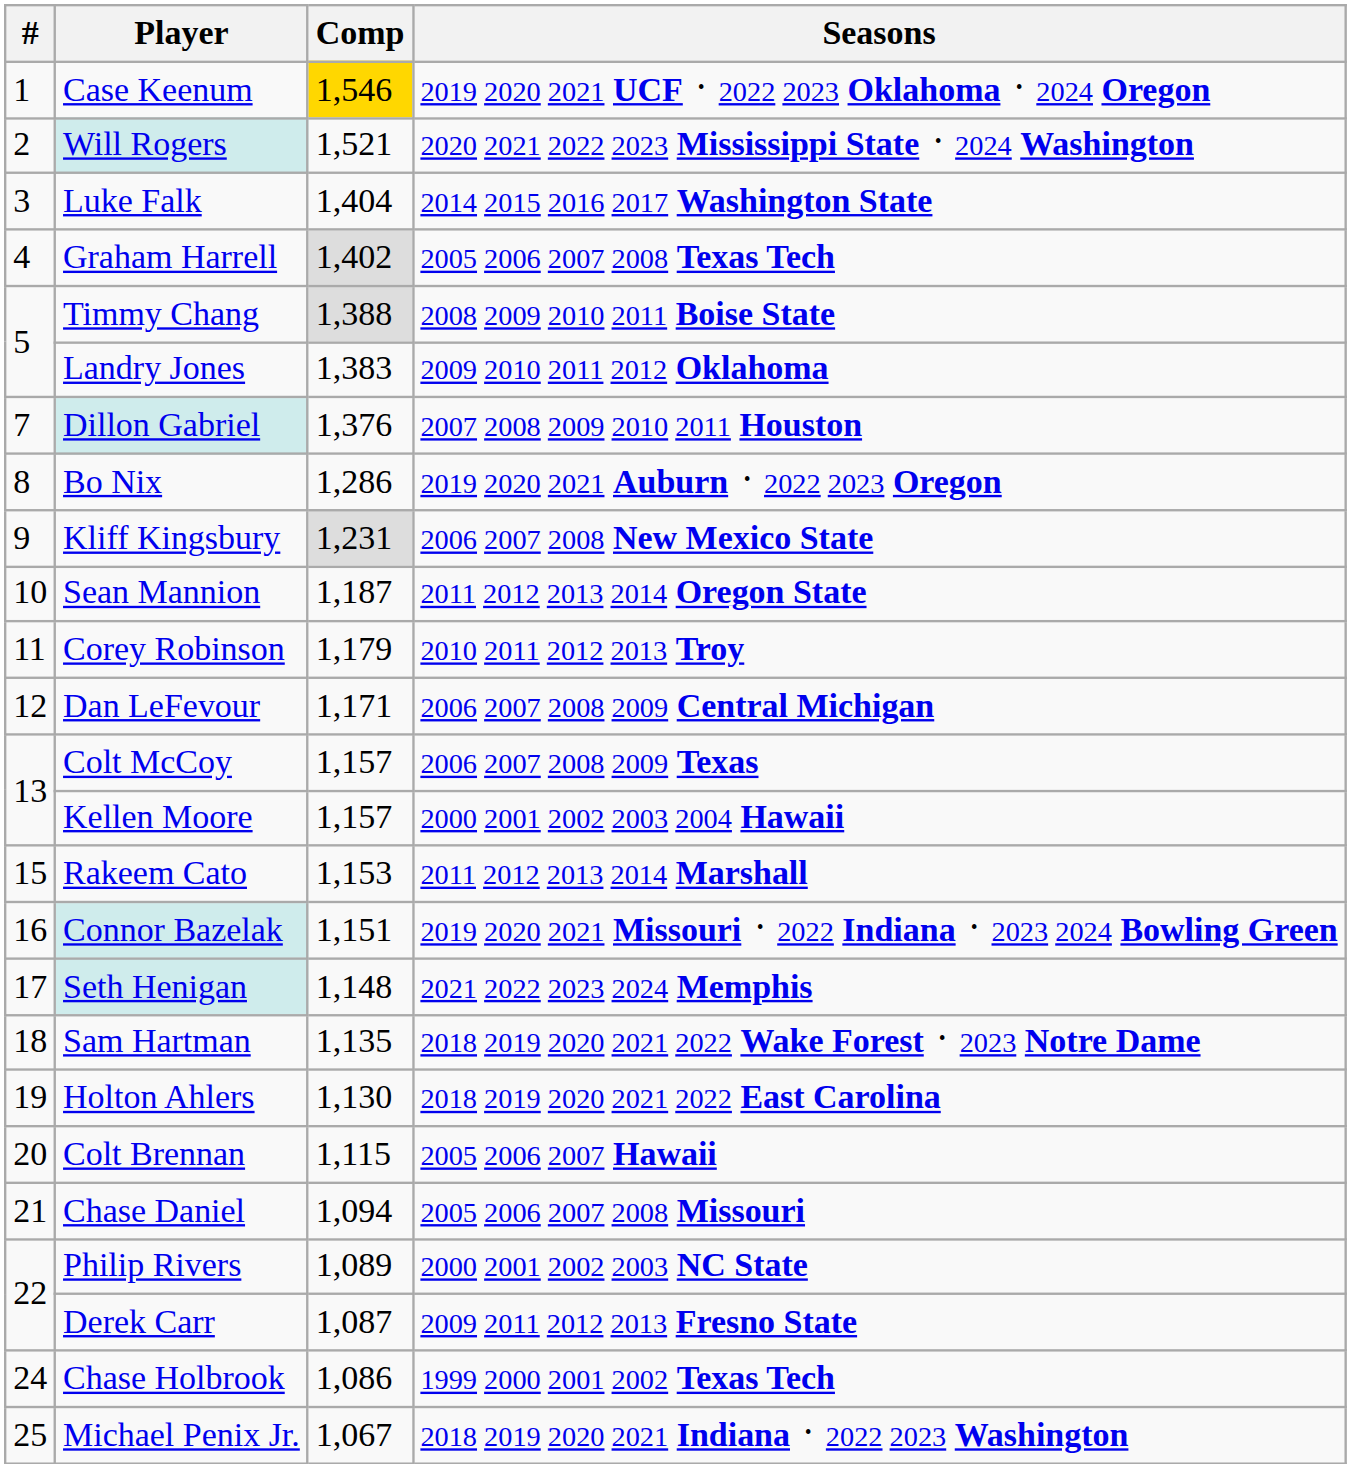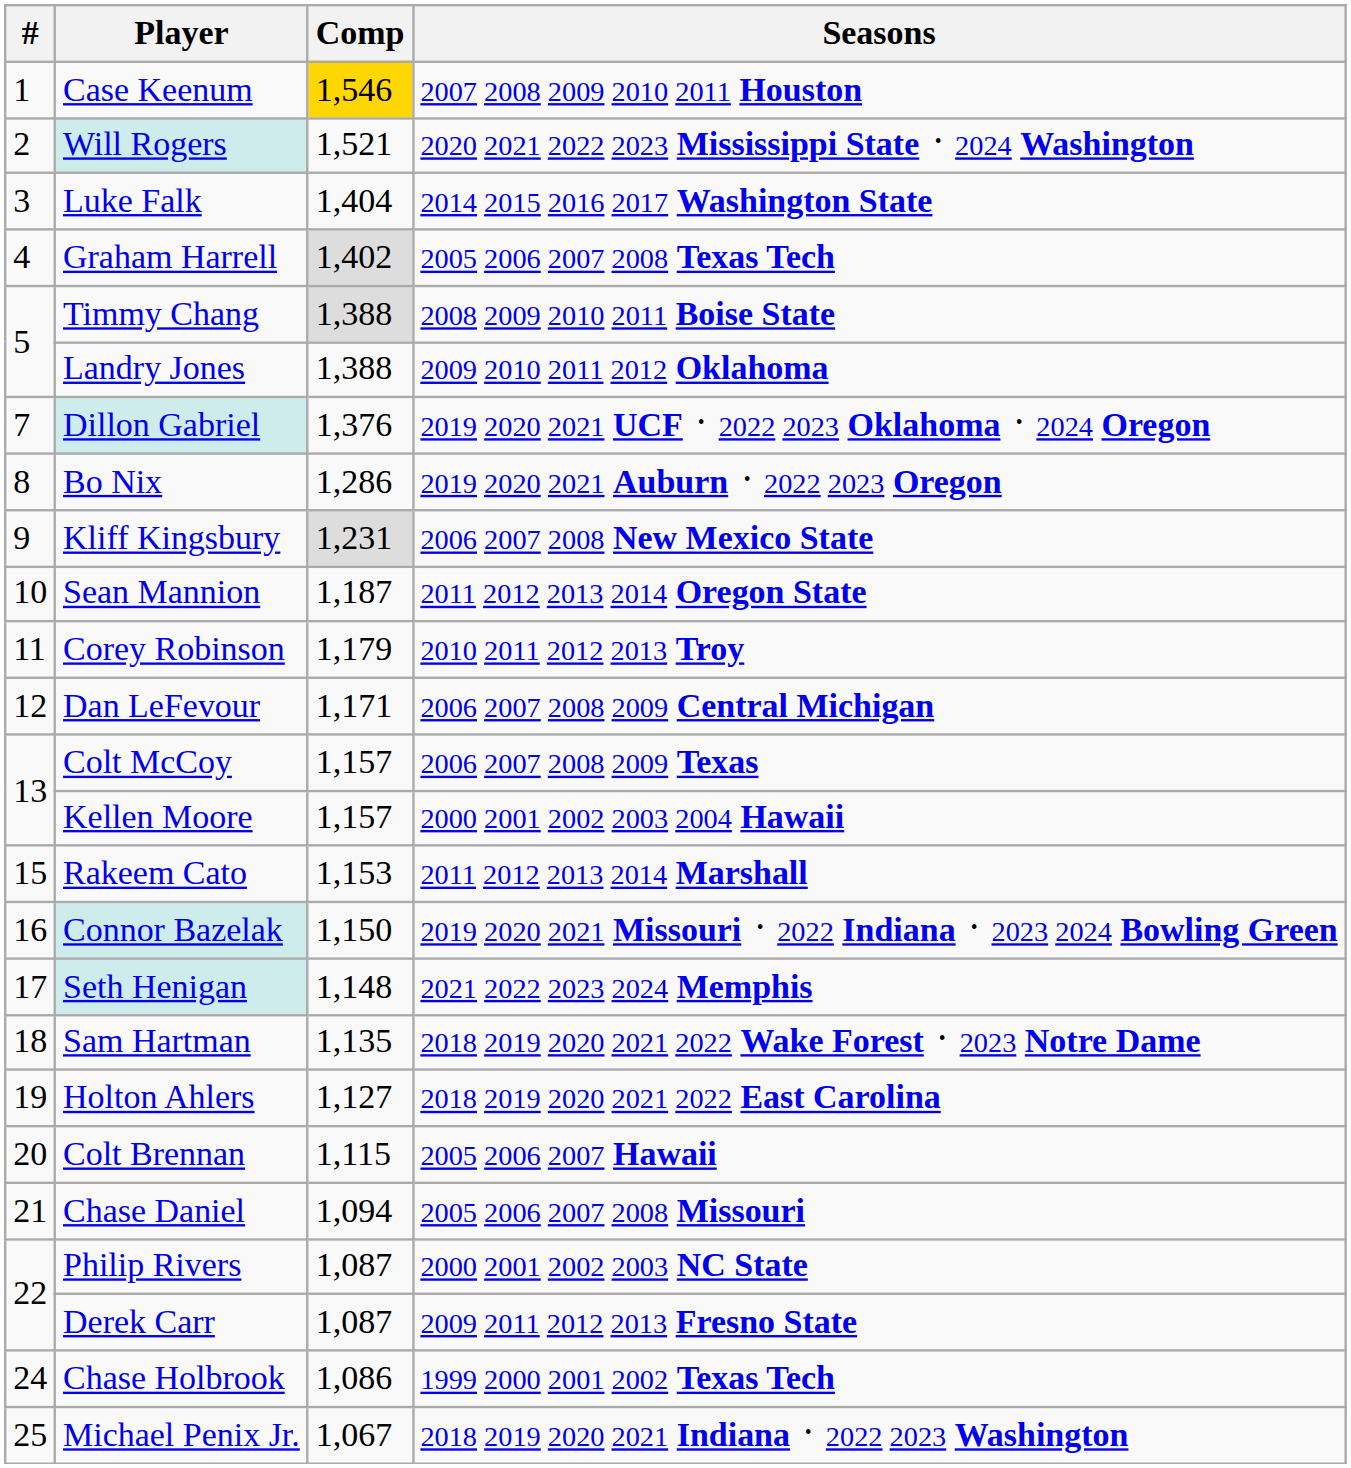Case Keenum | Seasons: 2019 2020 2021 UCF ᛫ 2022 2023 Oklahoma ᛫ 2024 Oregon -> 2007 2008 2009 2010 2011 Houston
Landry Jones | Comp: 1,383 -> 1,388
Dillon Gabriel | Seasons: 2007 2008 2009 2010 2011 Houston -> 2019 2020 2021 UCF ᛫ 2022 2023 Oklahoma ᛫ 2024 Oregon
Connor Bazelak | Comp: 1,151 -> 1,150
Holton Ahlers | Comp: 1,130 -> 1,127
Philip Rivers | Comp: 1,089 -> 1,087
